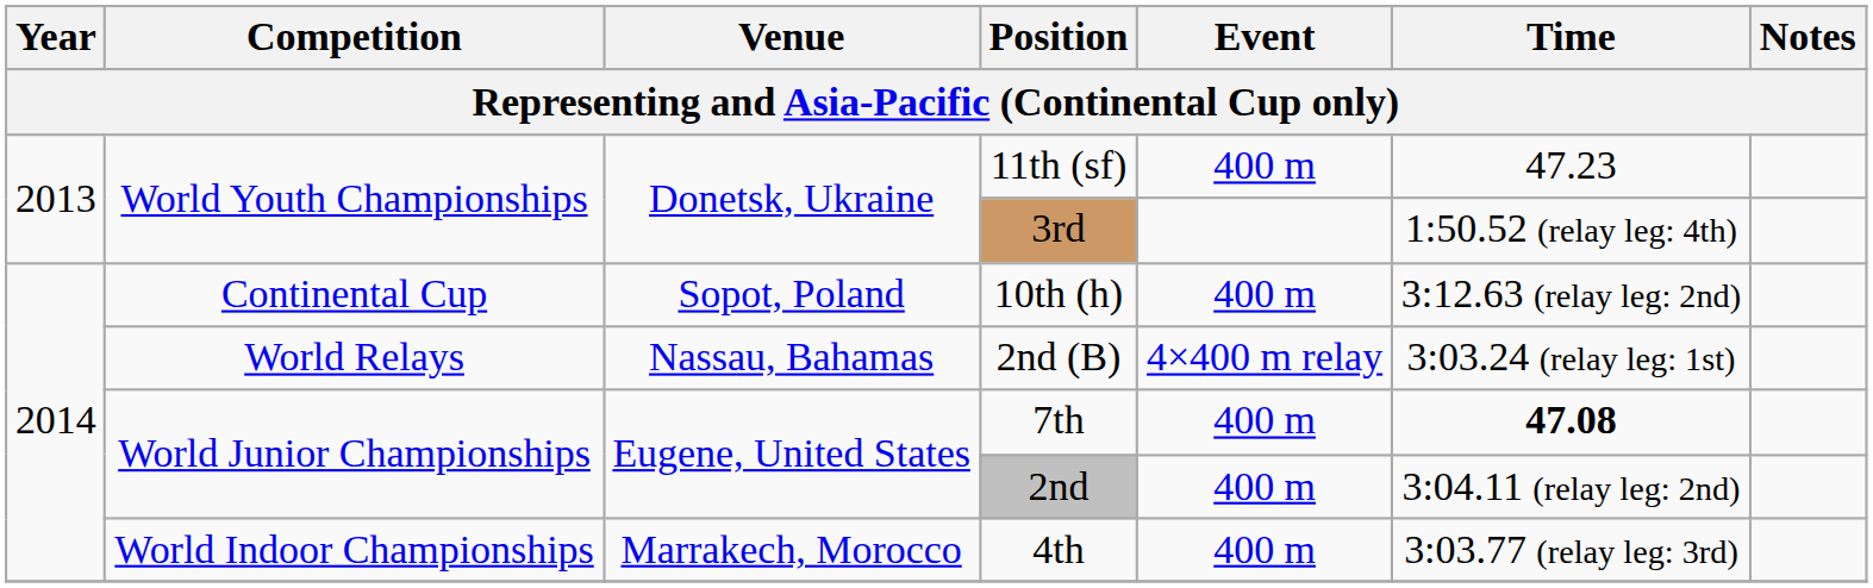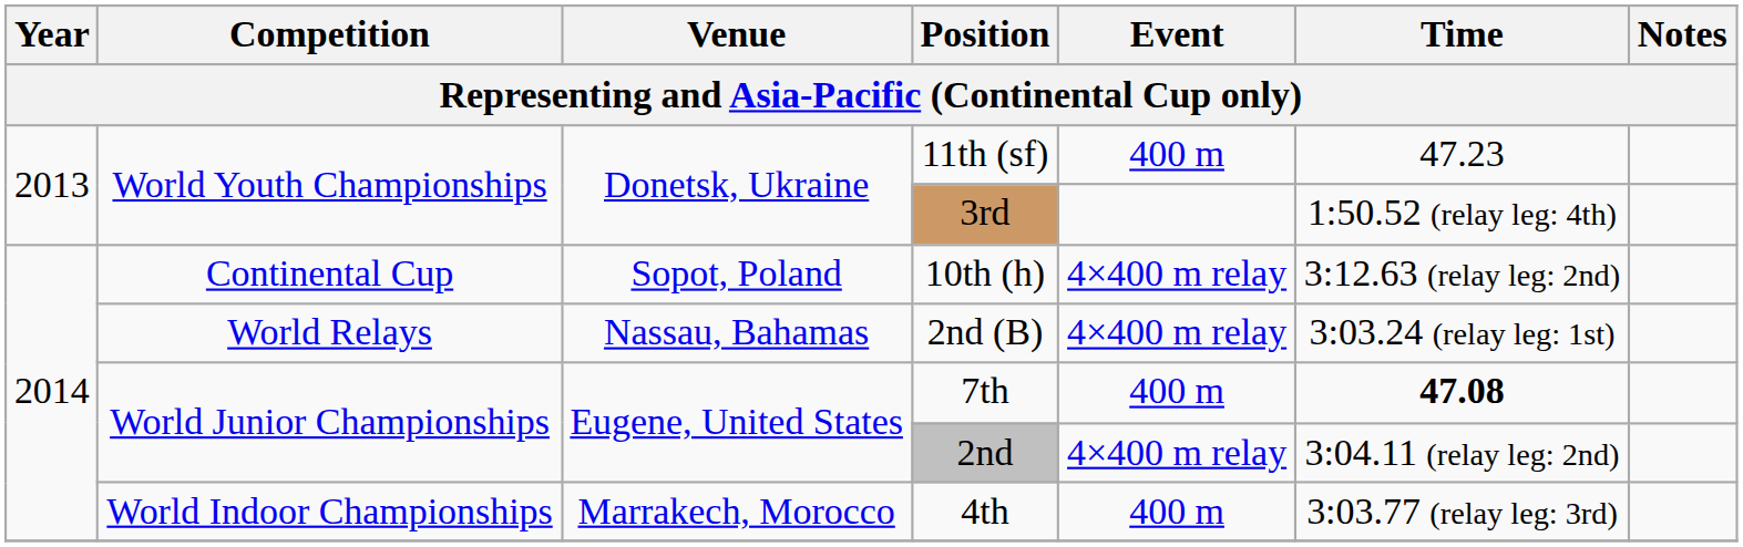10th (h) | Event: 400 m -> 4×400 m relay
2nd | Event: 400 m -> 4×400 m relay
